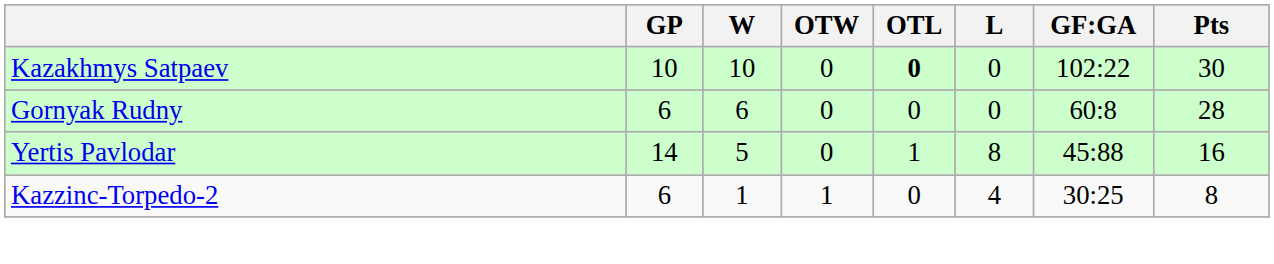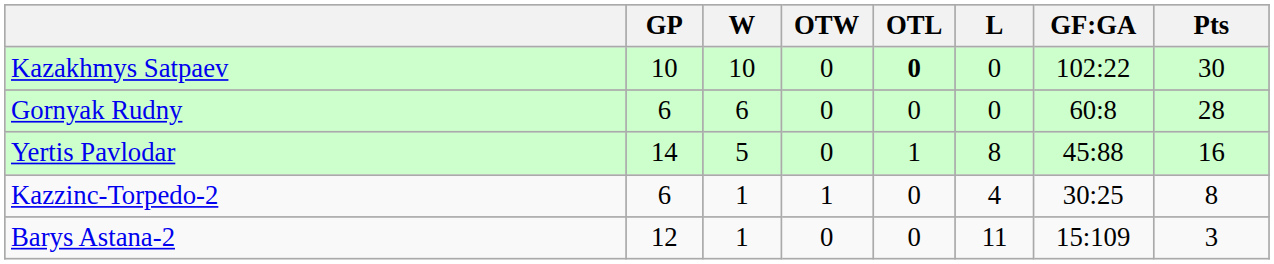+ row: Barys Astana-2 | 12 | 1 | 0 | 0 | 11 | 15:109 | 3
